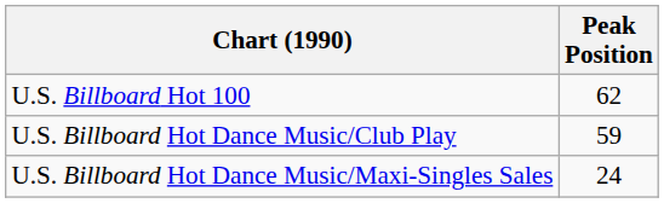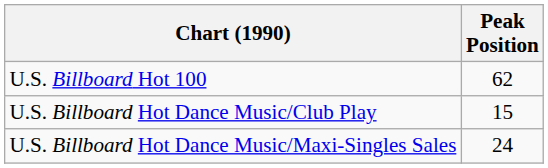U.S. Billboard Hot Dance Music/Club Play | Peak Position: 59 -> 15
